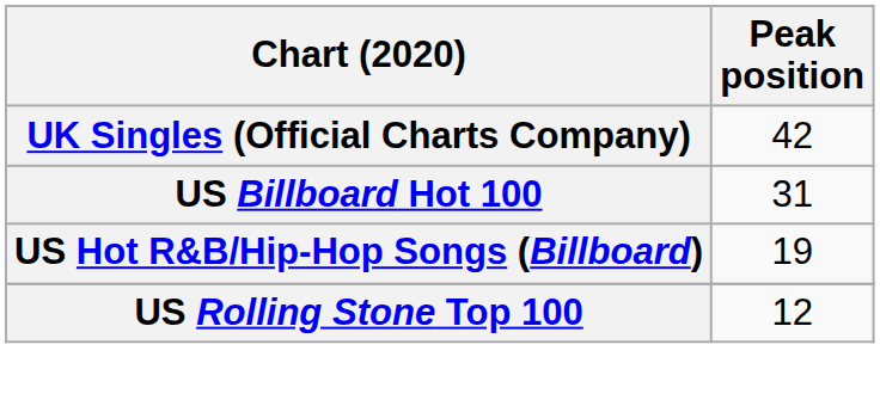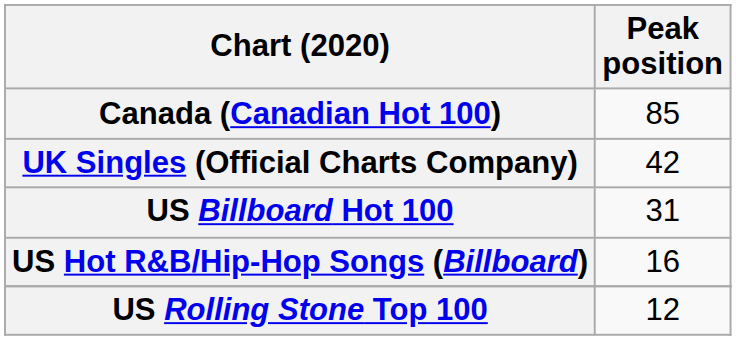+ row: Canada (Canadian Hot 100) | 85
US Hot R&B/Hip-Hop Songs (Billboard) | Peak position: 19 -> 16
